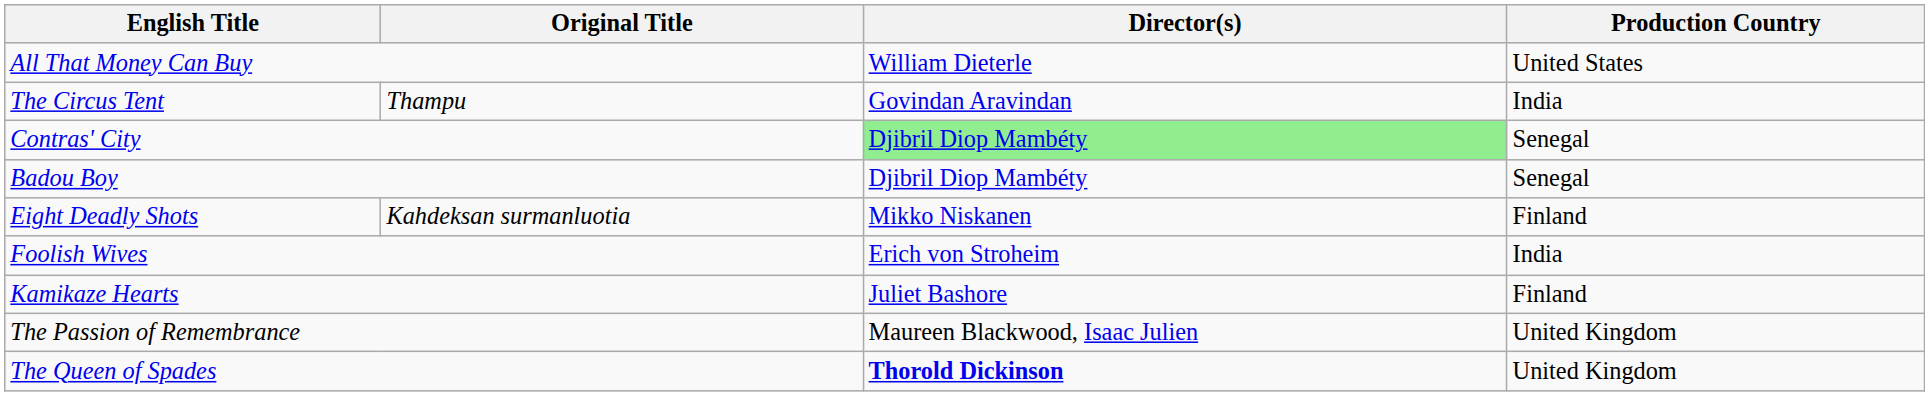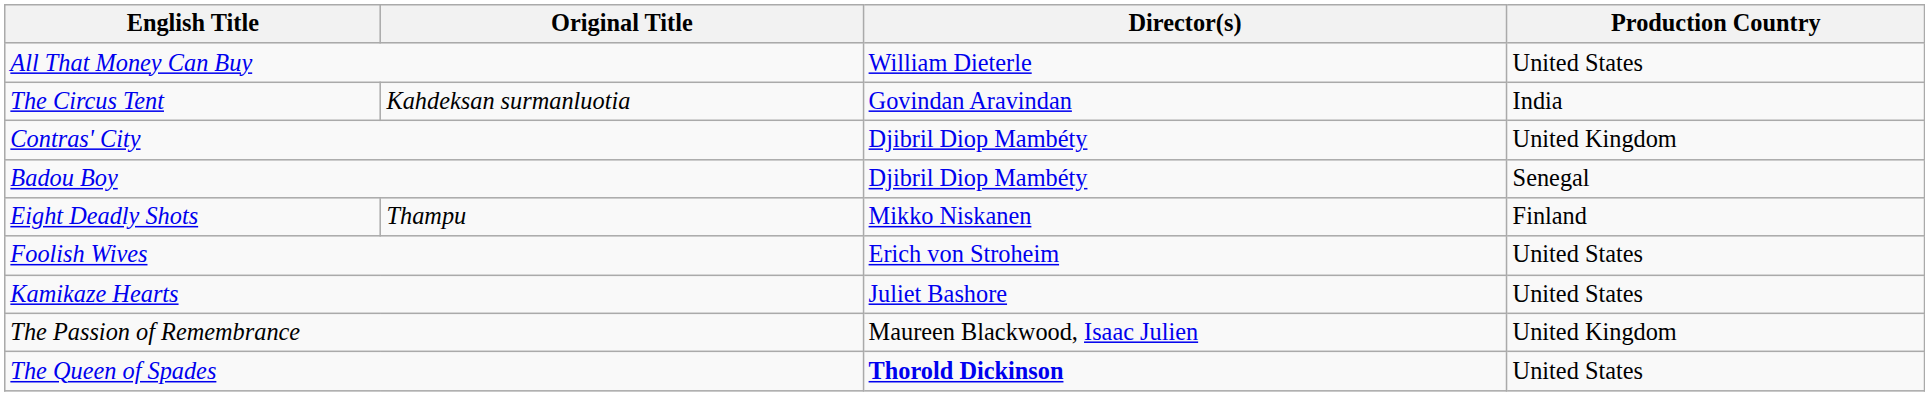The Circus Tent | Original Title: Thampu -> Kahdeksan surmanluotia
Contras' City | Director(s): lightgreen background -> no background
Contras' City | Production Country: Senegal -> United Kingdom
Eight Deadly Shots | Original Title: Kahdeksan surmanluotia -> Thampu
Foolish Wives | Production Country: India -> United States
Kamikaze Hearts | Production Country: Finland -> United States
The Queen of Spades | Production Country: United Kingdom -> United States
